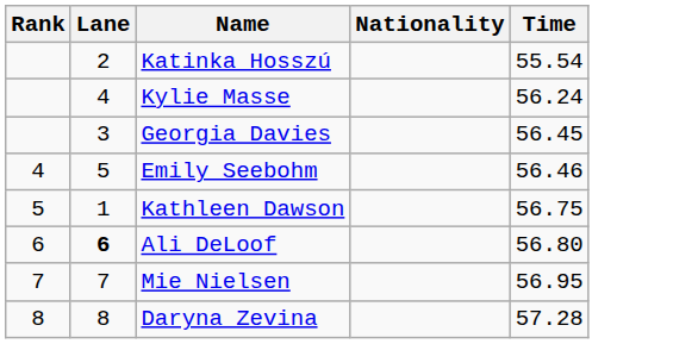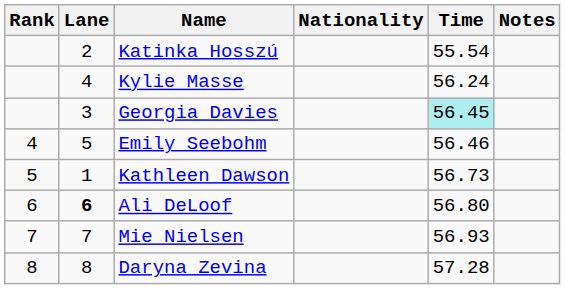+ column: Notes
Georgia Davies | Time: no background -> paleturquoise background
Kathleen Dawson | Time: 56.75 -> 56.73
Mie Nielsen | Time: 56.95 -> 56.93
